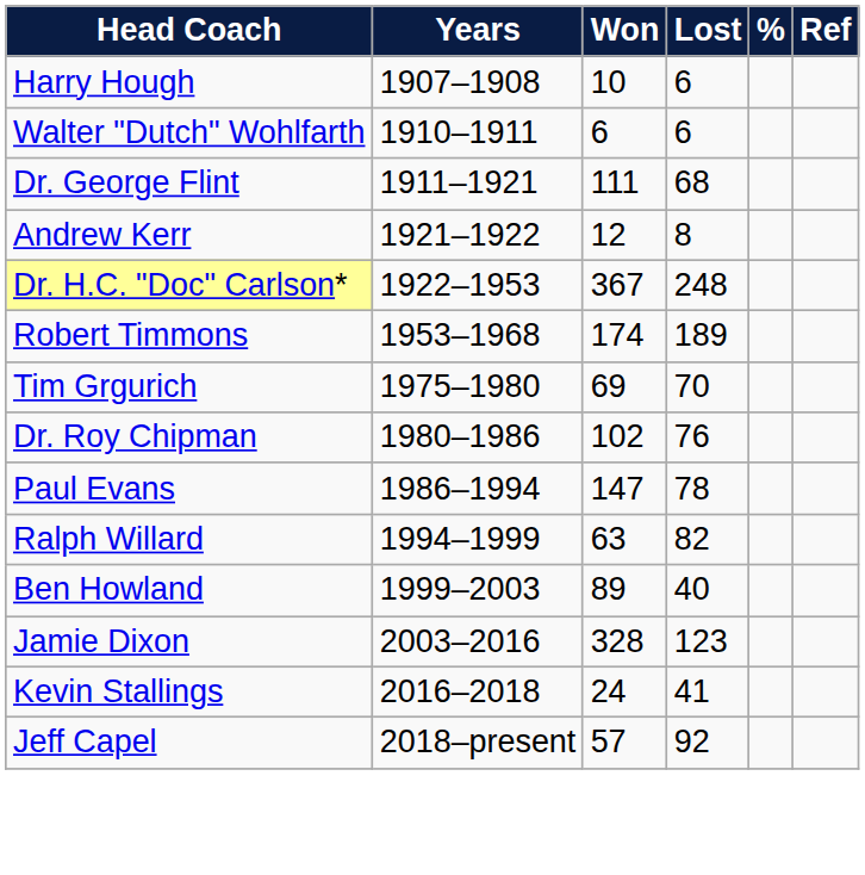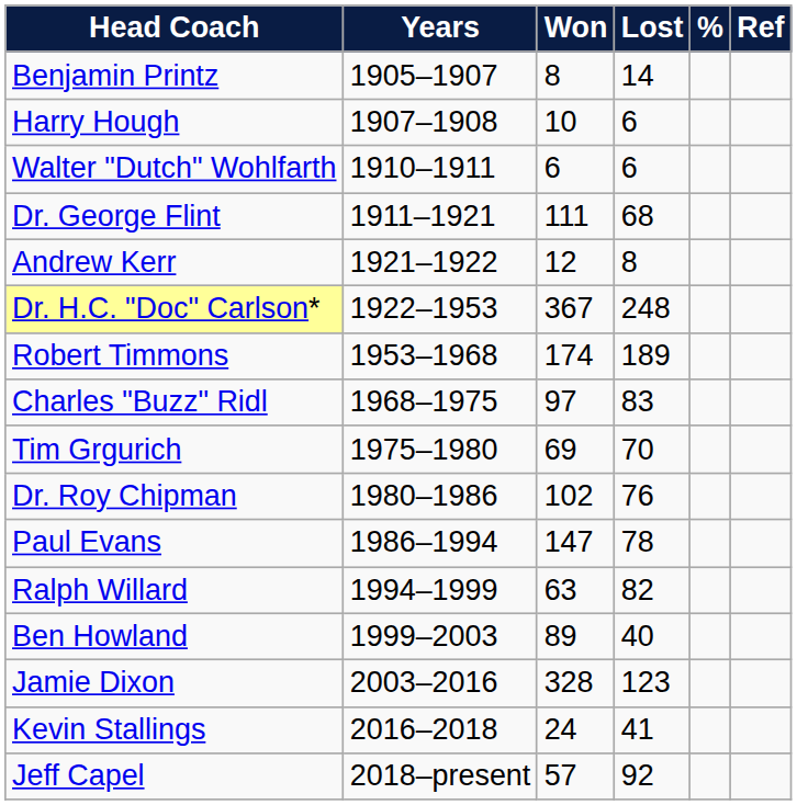+ row: Benjamin Printz | 1905–1907 | 8 | 14
+ row: Charles "Buzz" Ridl | 1968–1975 | 97 | 83
